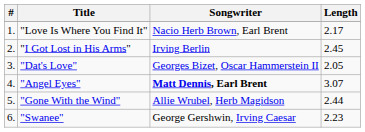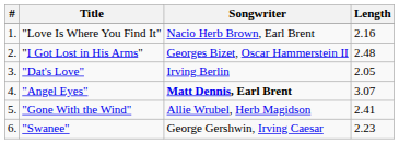"Love Is Where You Find It" | Length: 2.17 -> 2.16
"I Got Lost in His Arms" | Songwriter: Irving Berlin -> Georges Bizet, Oscar Hammerstein II
"I Got Lost in His Arms" | Length: 2.45 -> 2.48
"Dat's Love" | Songwriter: Georges Bizet, Oscar Hammerstein II -> Irving Berlin
"Gone With the Wind" | Length: 2.44 -> 2.41
